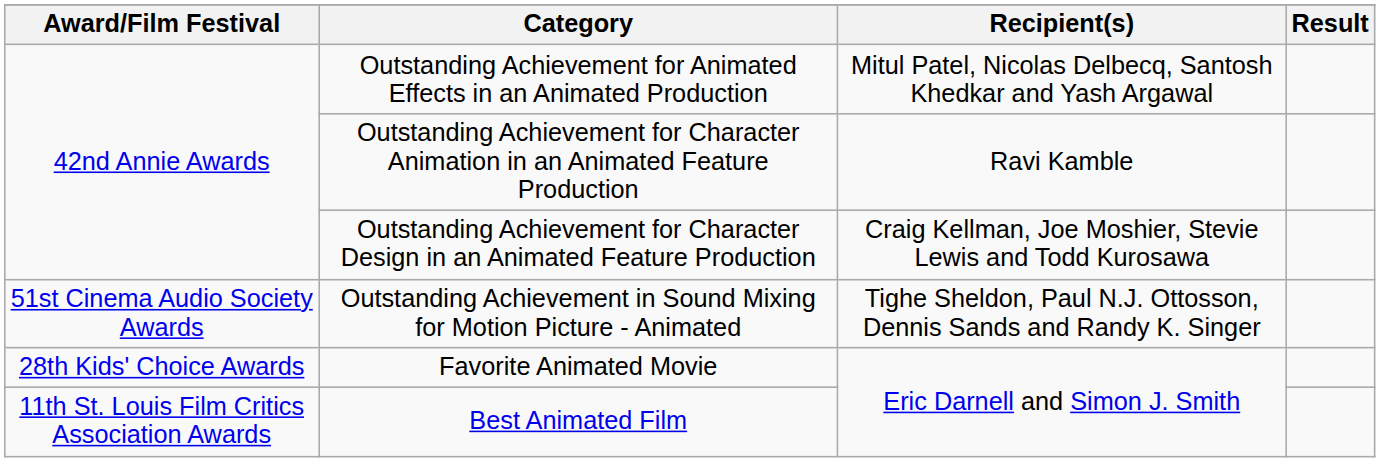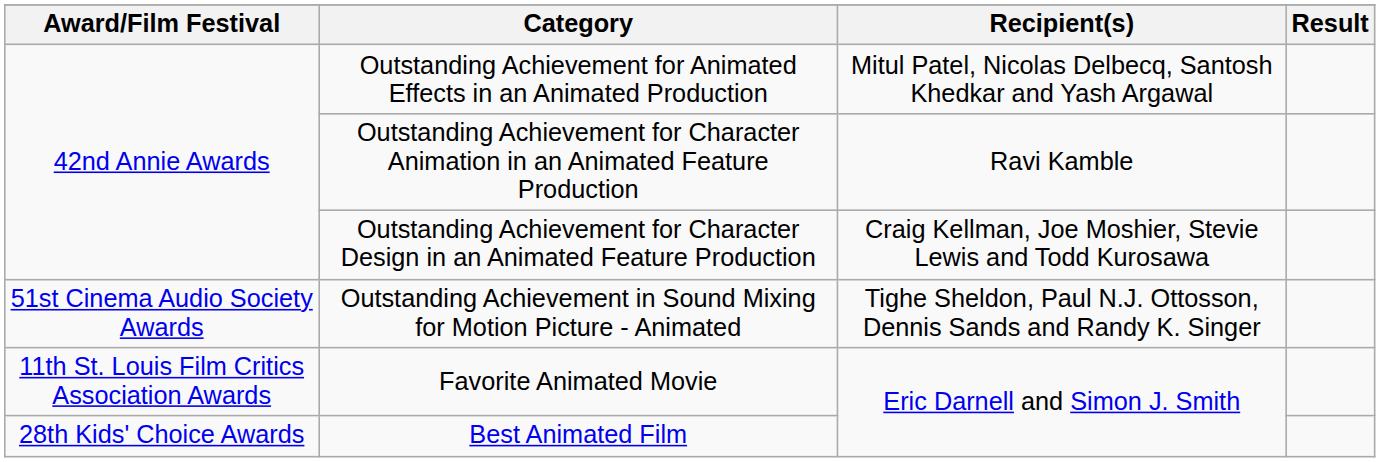Favorite Animated Movie | Award/Film Festival: 28th Kids' Choice Awards -> 11th St. Louis Film Critics Association Awards
Best Animated Film | Award/Film Festival: 11th St. Louis Film Critics Association Awards -> 28th Kids' Choice Awards
